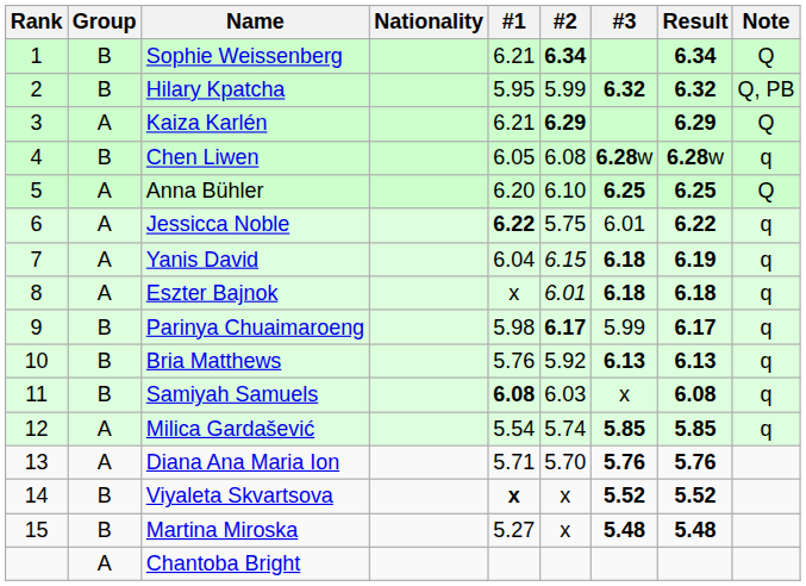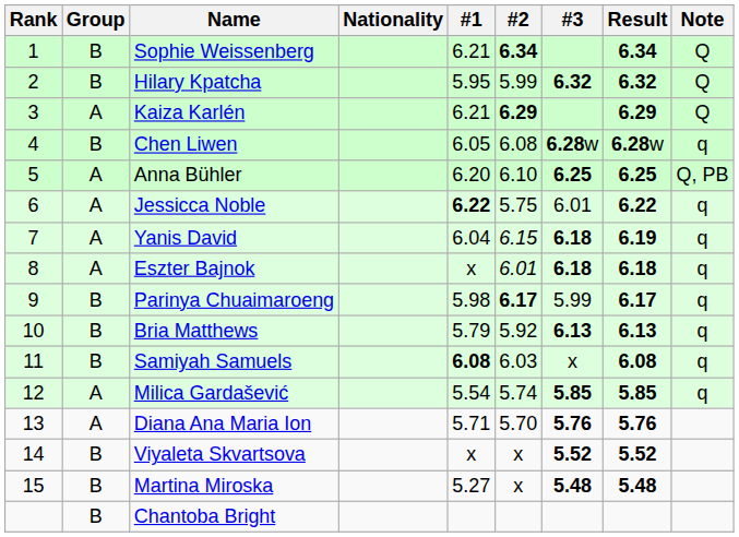Hilary Kpatcha | Note: Q, PB -> Q
Anna Bühler | Note: Q -> Q, PB
Bria Matthews | #1: 5.76 -> 5.79
Viyaleta Skvartsova | #1: bold -> normal
Chantoba Bright | Group: A -> B
